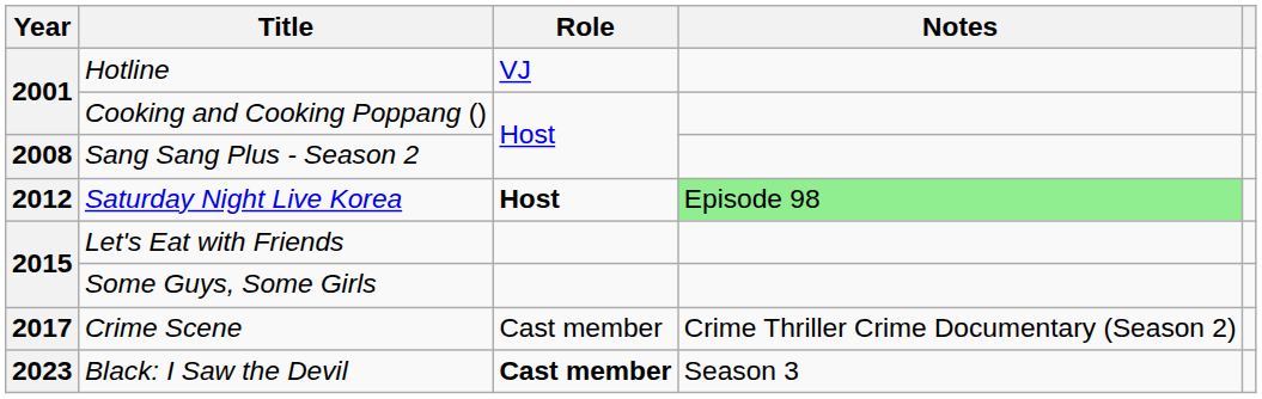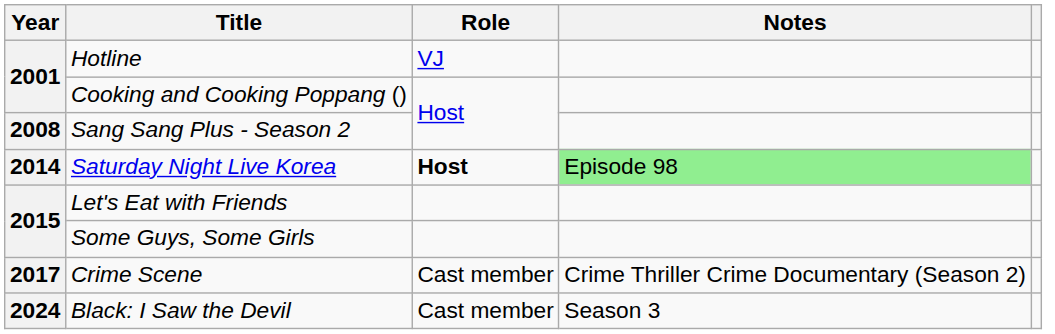Saturday Night Live Korea | Year: 2012 -> 2014
Black: I Saw the Devil | Year: 2023 -> 2024
Black: I Saw the Devil | Role: bold -> normal
